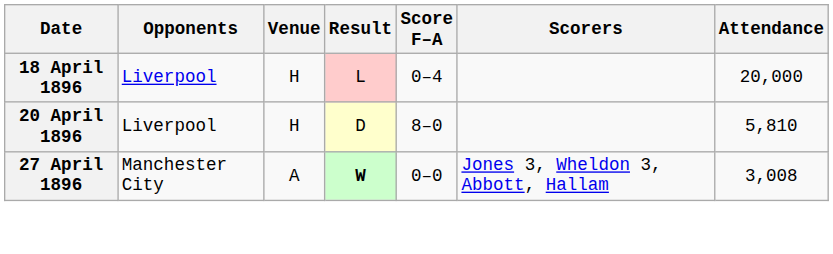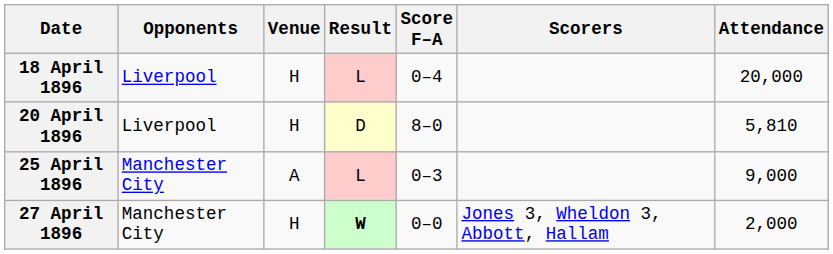+ row: 25 April 1896 | Manchester City | A | L | 0–3 | 9,000
27 April 1896 | Venue: A -> H
27 April 1896 | Attendance: 3,008 -> 2,000
